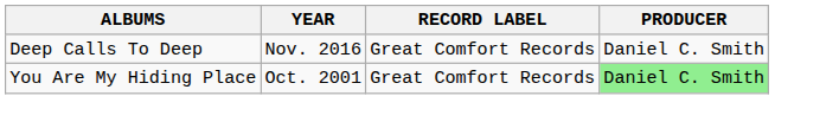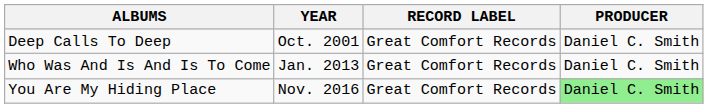Deep Calls To Deep | YEAR: Nov. 2016 -> Oct. 2001
+ row: Who Was And Is And Is To Come | Jan. 2013 | Great Comfort Records | Daniel C. Smith
You Are My Hiding Place | YEAR: Oct. 2001 -> Nov. 2016
